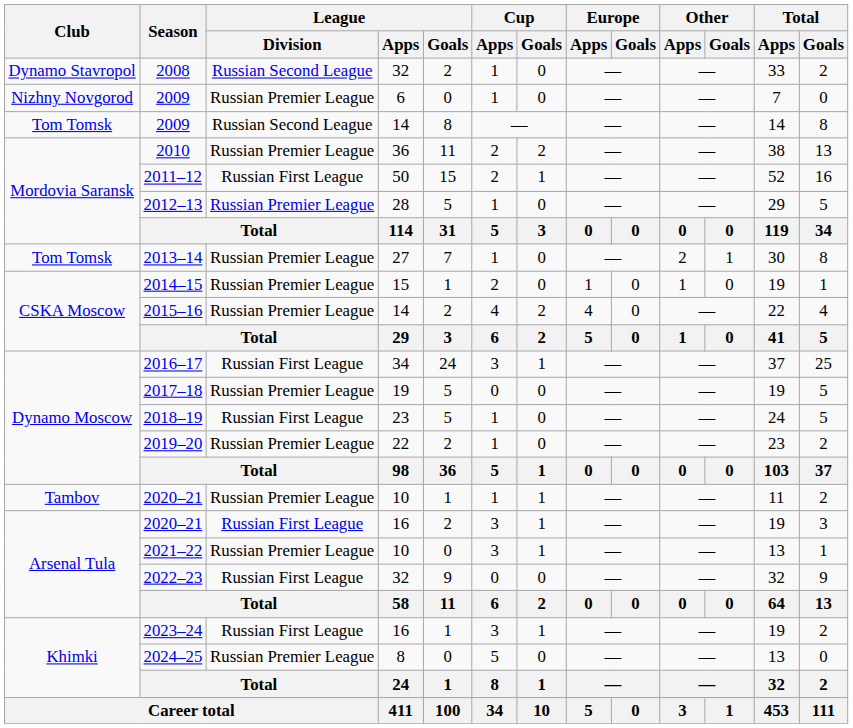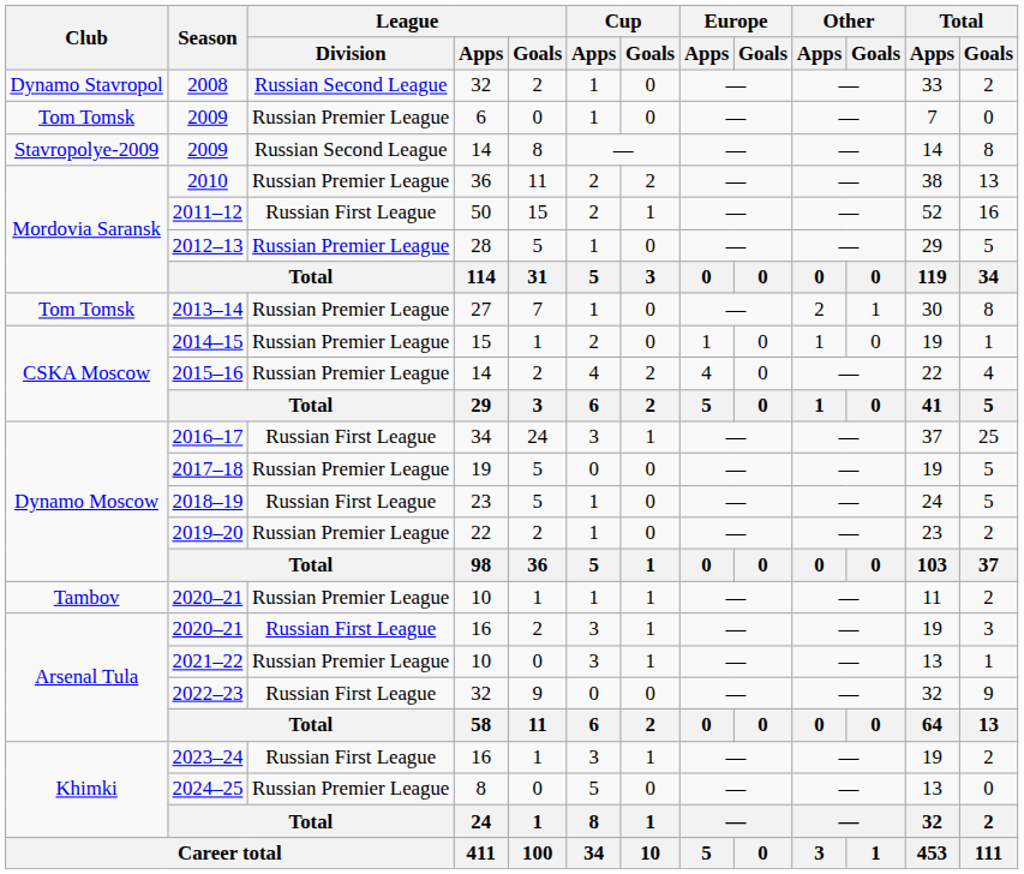2009 / 6 | Club: Nizhny Novgorod -> Tom Tomsk
2009 / 14 | Club: Tom Tomsk -> Stavropolye-2009
